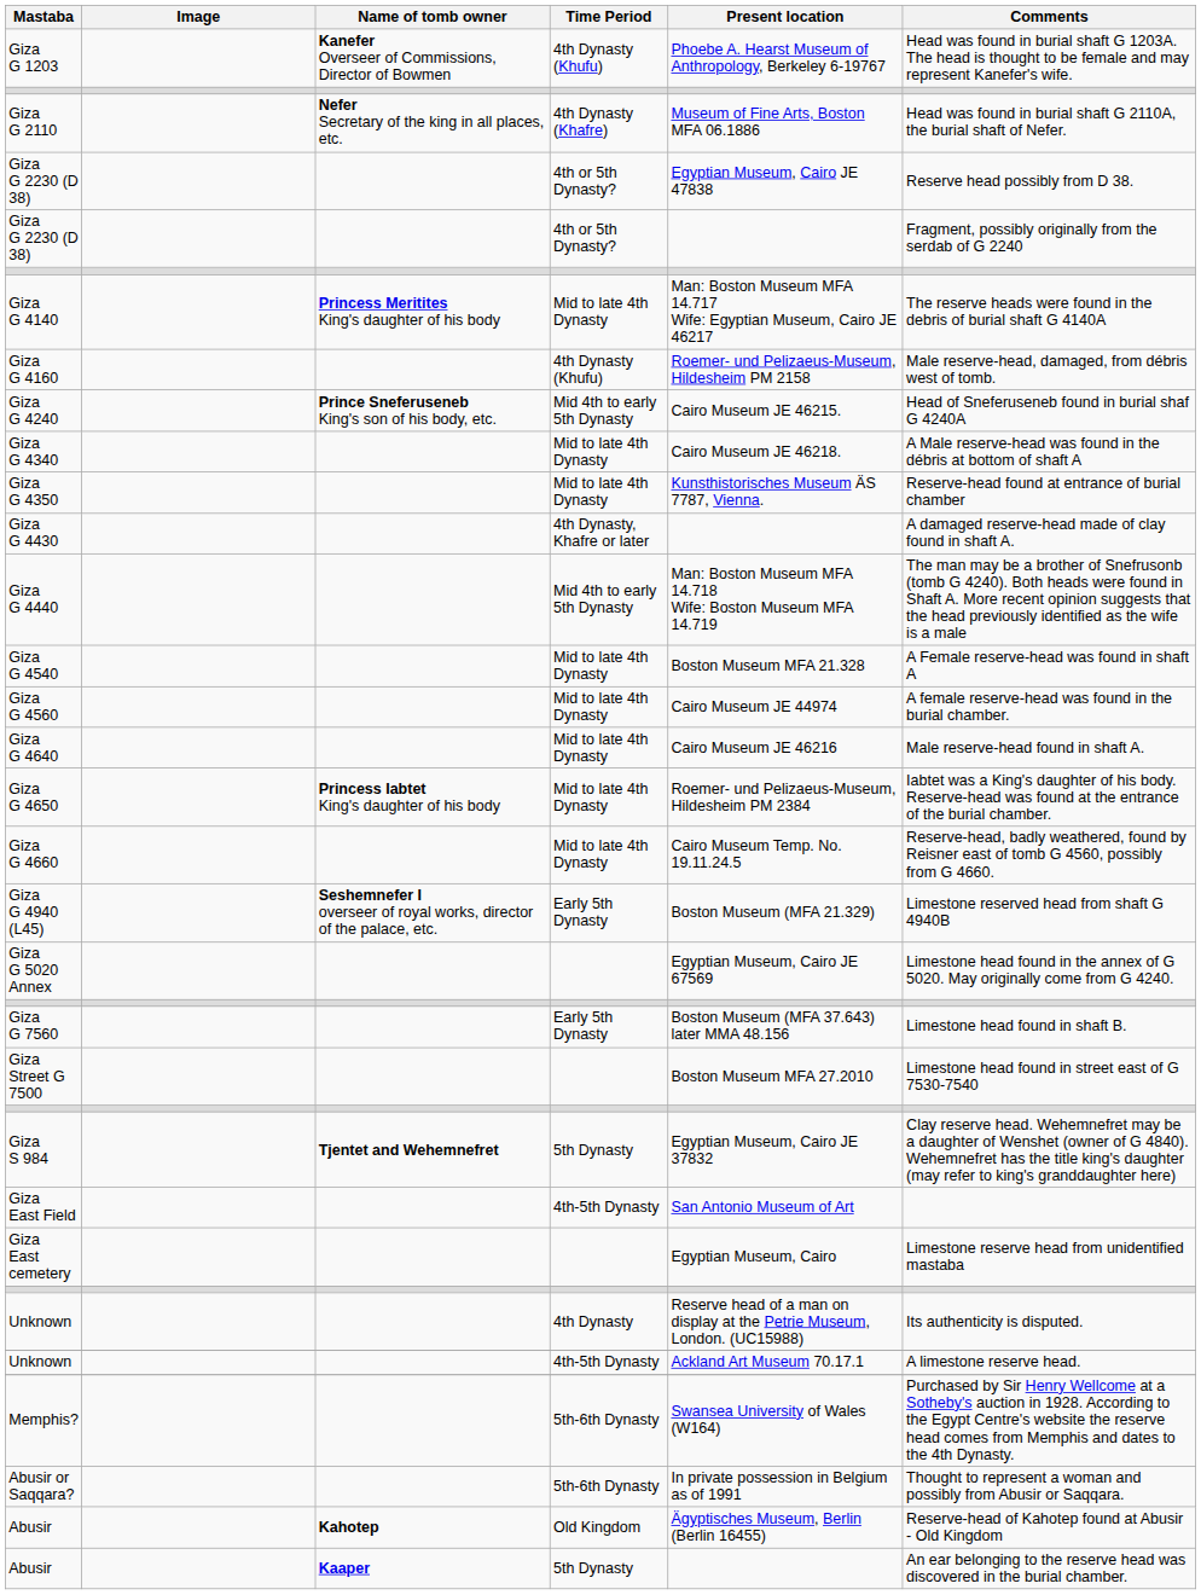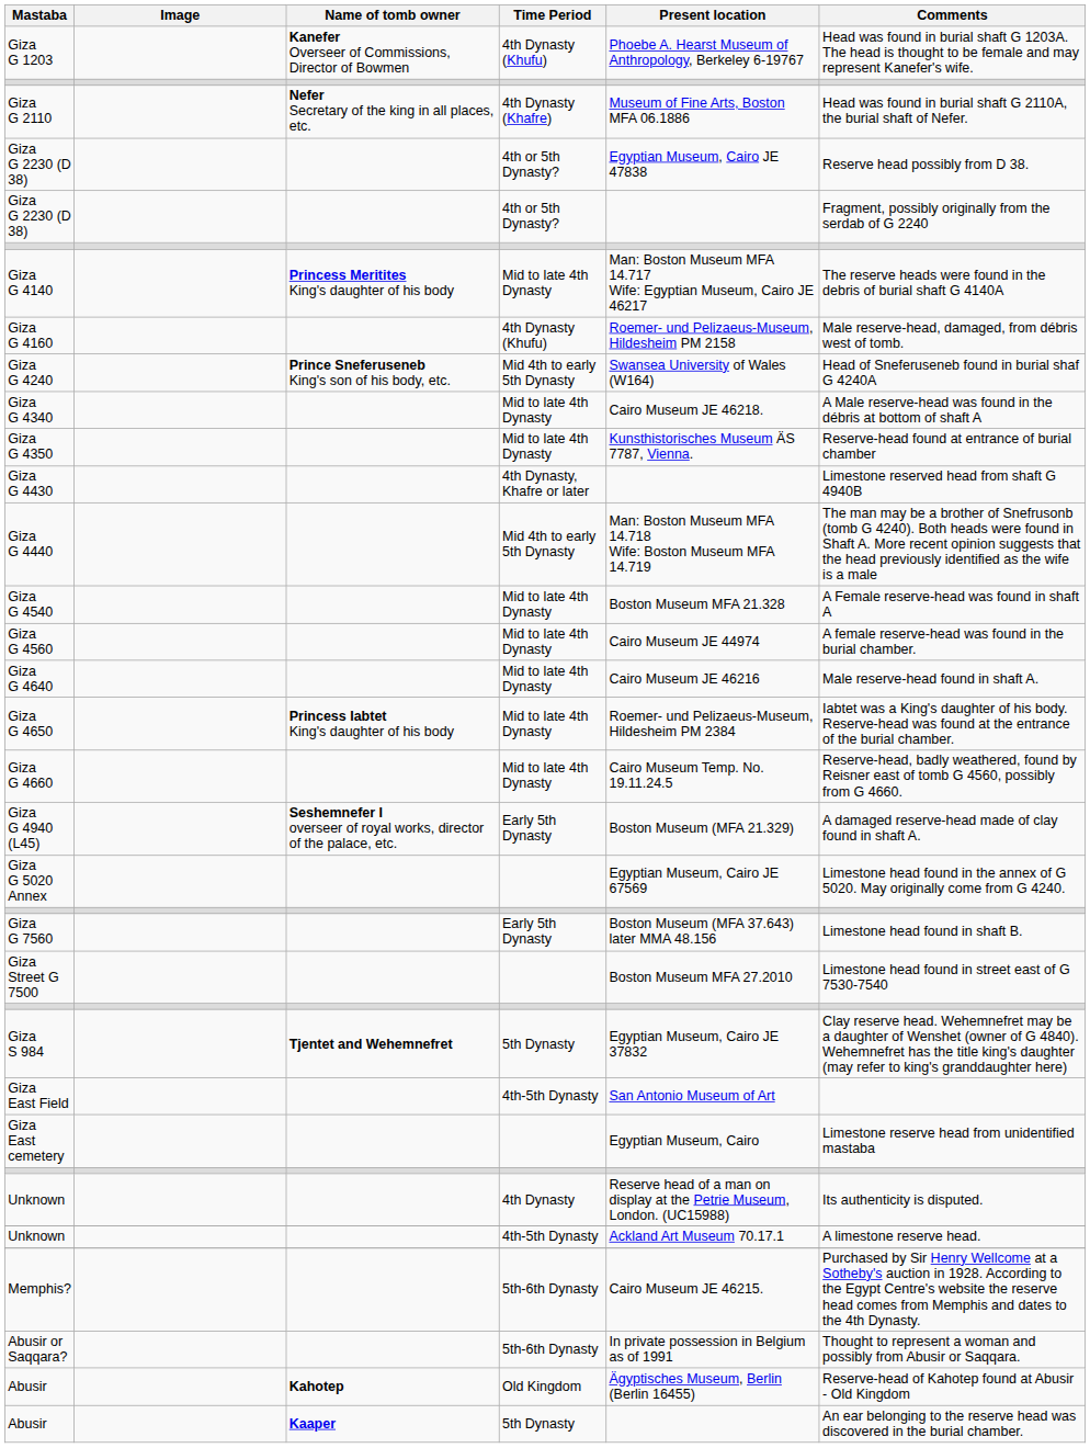Giza G 4240 | Present location: Cairo Museum JE 46215. -> Swansea University of Wales (W164)
Giza G 4430 | Comments: A damaged reserve-head made of clay found in shaft A. -> Limestone reserved head from shaft G 4940B
Giza G 4940 (L45) | Comments: Limestone reserved head from shaft G 4940B -> A damaged reserve-head made of clay found in shaft A.
Memphis? | Present location: Swansea University of Wales (W164) -> Cairo Museum JE 46215.
